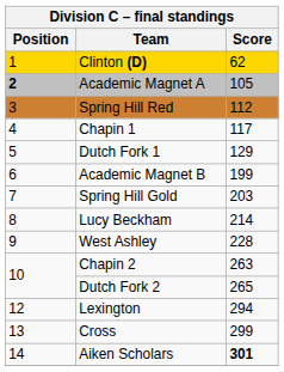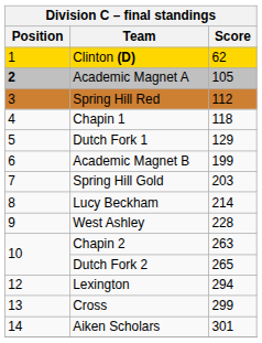Chapin 1 | Score: 117 -> 118
Aiken Scholars | Score: bold -> normal
